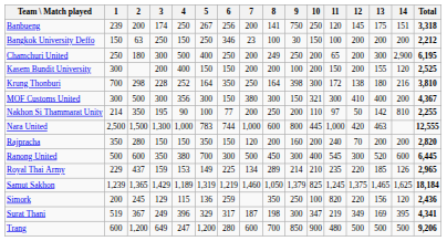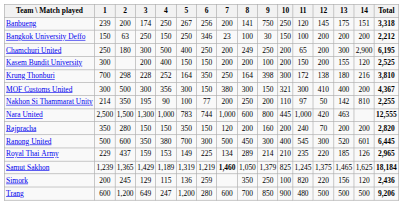Ranong United | 14: 600 -> 601
Samut Sakhon | 7: normal -> bold
- row: Surat Thani | 519 | 367 | 249 | 396 | 329 | 317 | 187 | 198 | 300 | 347 | 219 | 349 | 169 | 395 | 4,341
